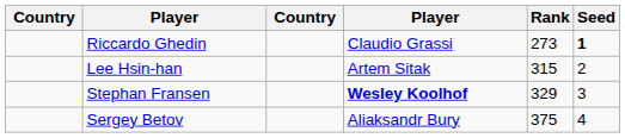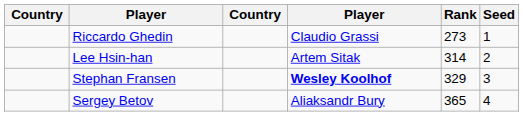Riccardo Ghedin | Seed: bold -> normal
Lee Hsin-han | Rank: 315 -> 314
Sergey Betov | Rank: 375 -> 365
